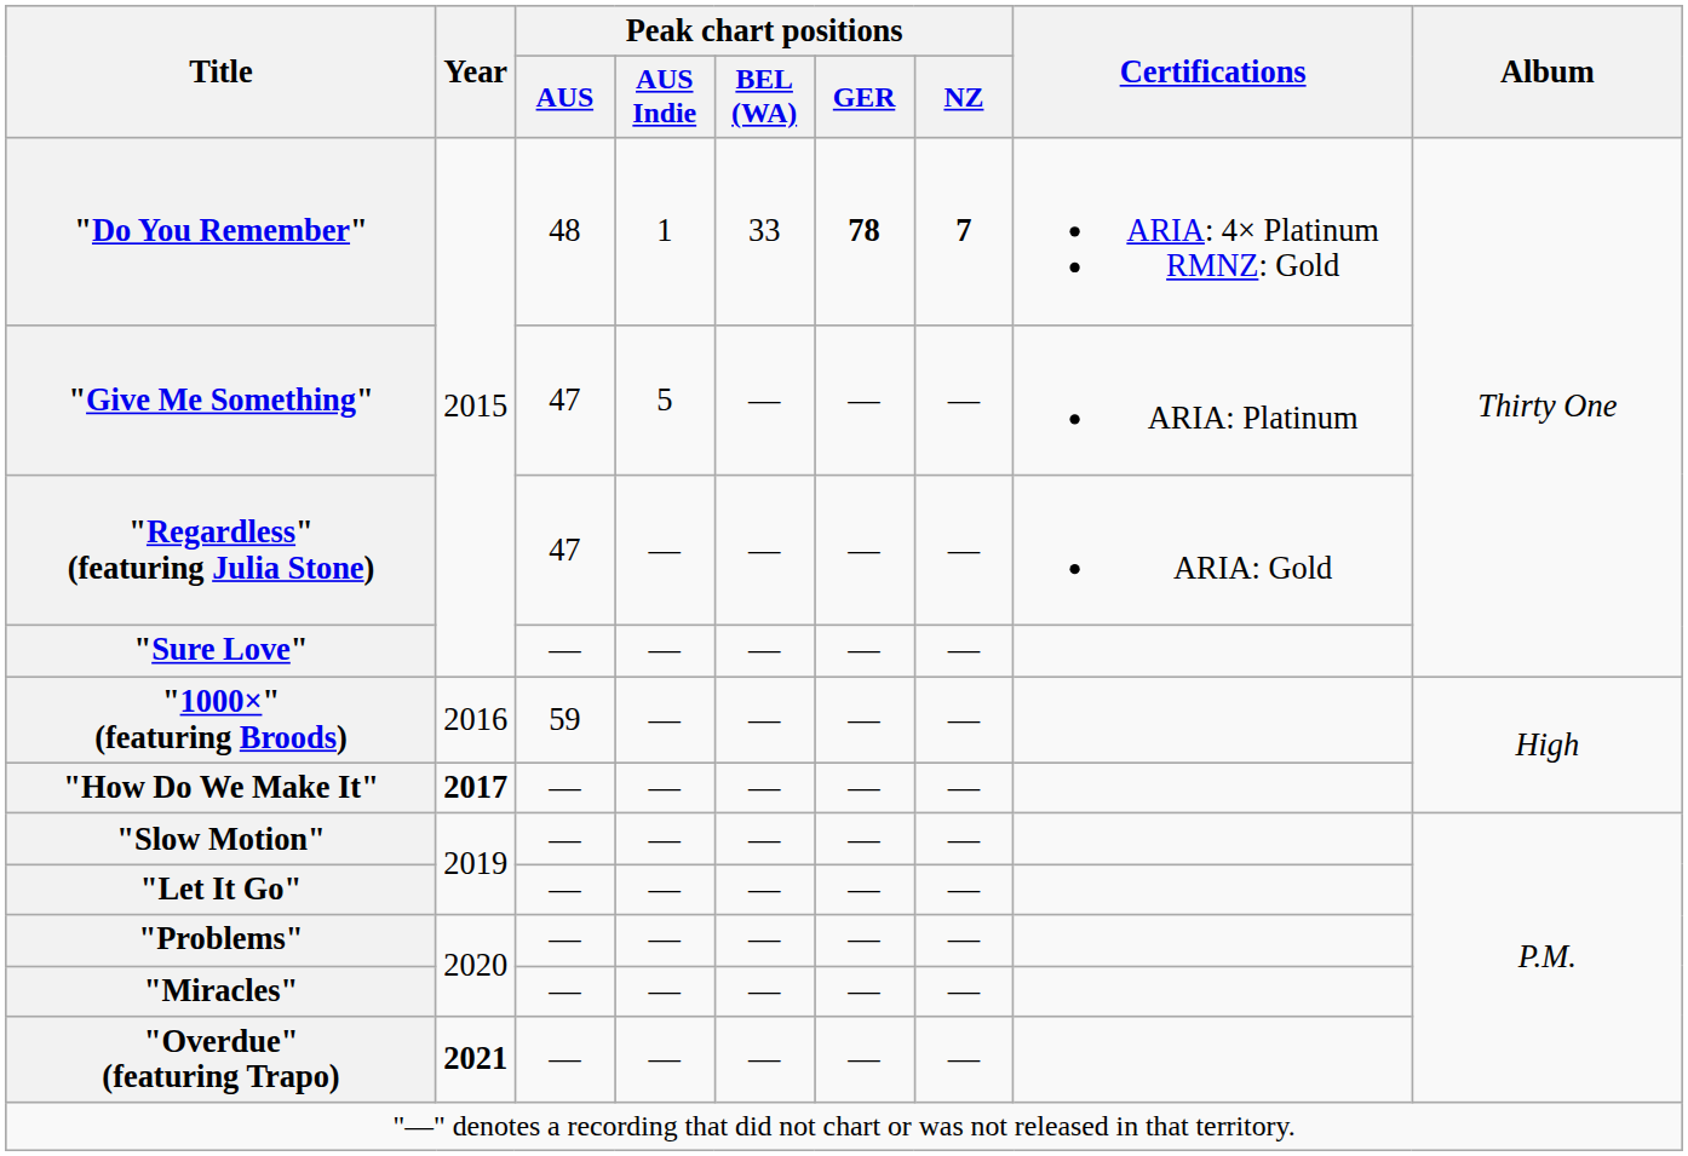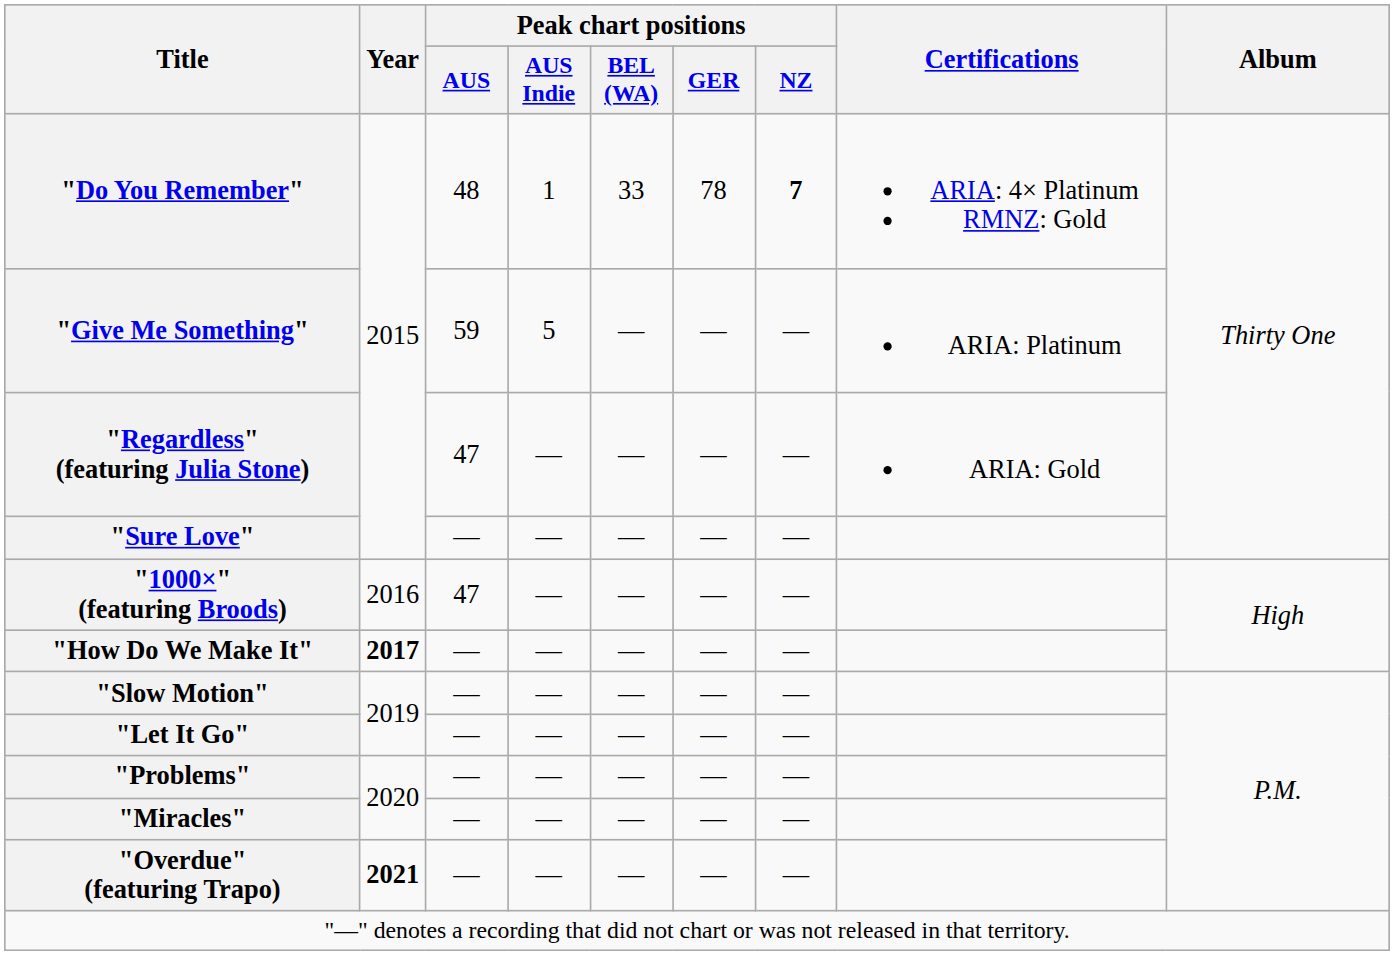"Do You Remember" | Peak chart positions / GER: bold -> normal
"Give Me Something" | Peak chart positions / AUS: 47 -> 59
"1000×" (featuring Broods) | Peak chart positions / AUS: 59 -> 47
